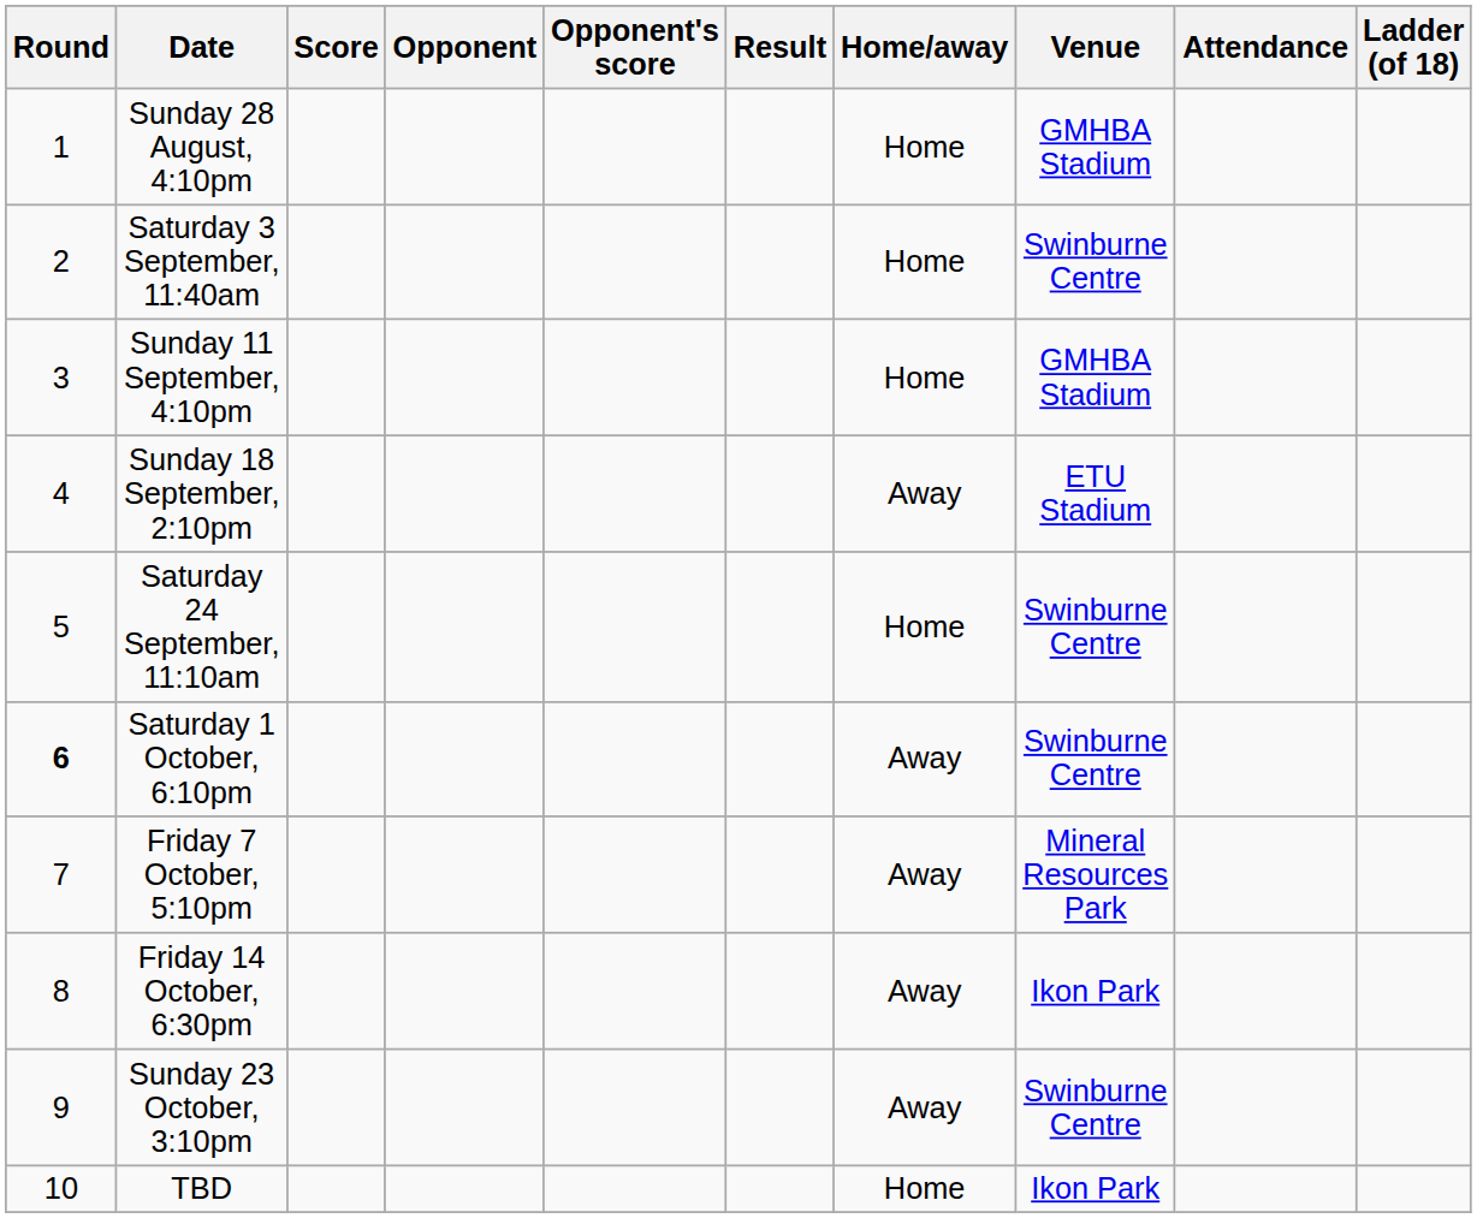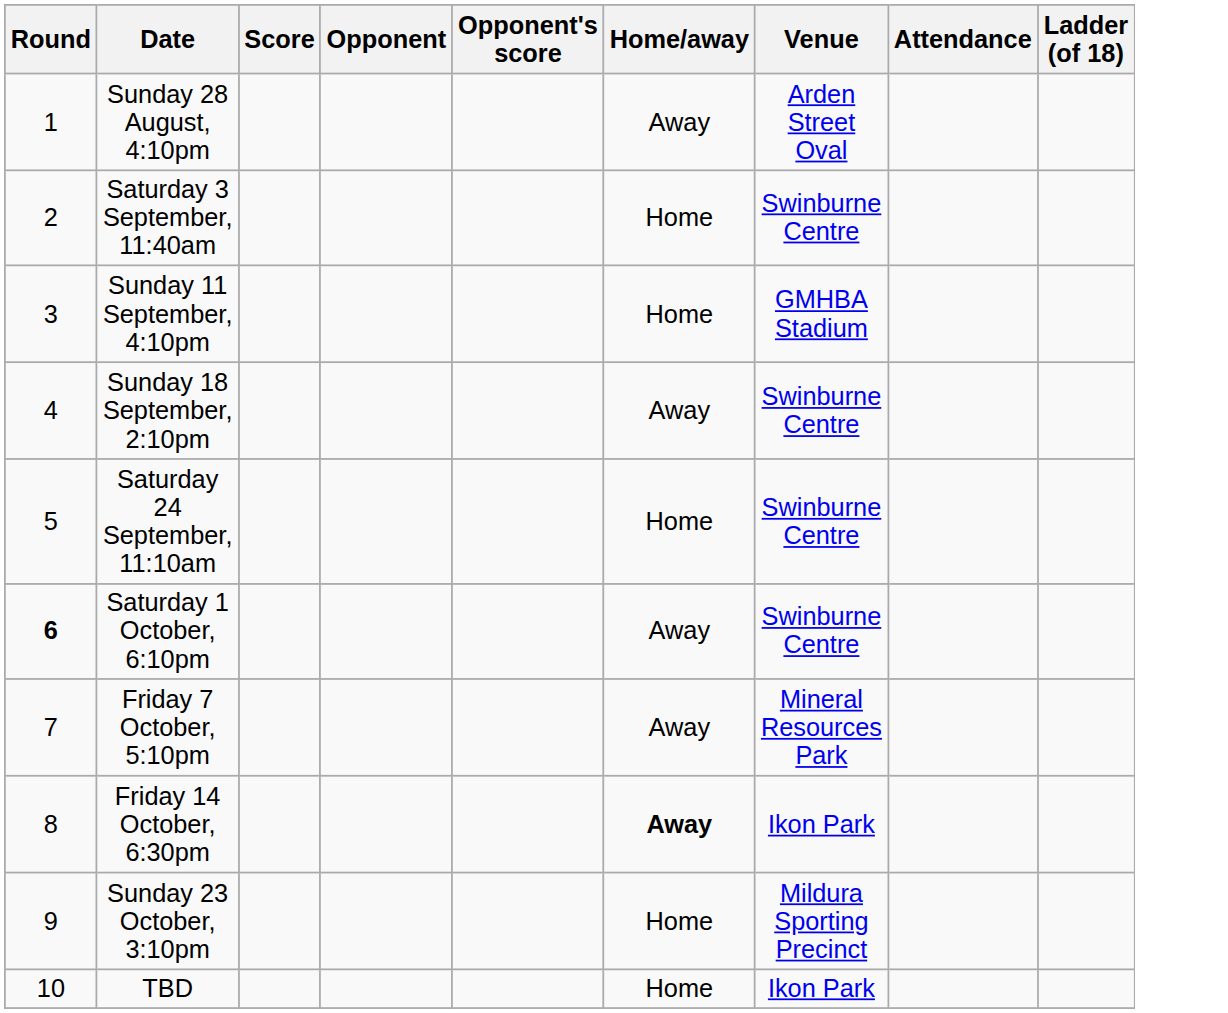- column: Result
Sunday 28 August, 4:10pm | Home/away: Home -> Away
Sunday 28 August, 4:10pm | Venue: GMHBA Stadium -> Arden Street Oval
Sunday 18 September, 2:10pm | Venue: ETU Stadium -> Swinburne Centre
Friday 14 October, 6:30pm | Home/away: normal -> bold
Sunday 23 October, 3:10pm | Home/away: Away -> Home
Sunday 23 October, 3:10pm | Venue: Swinburne Centre -> Mildura Sporting Precinct
